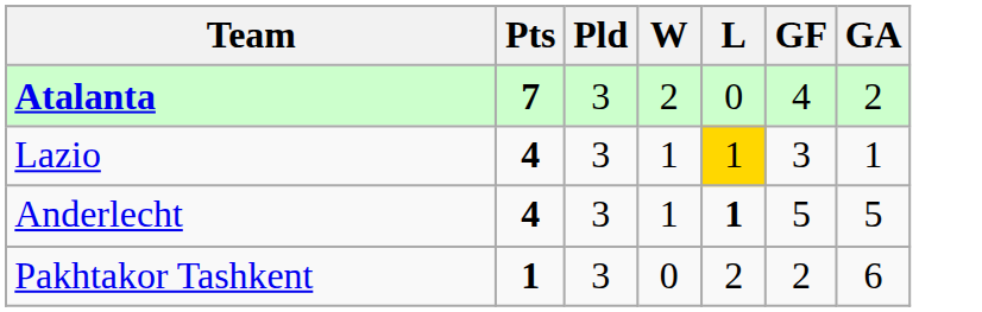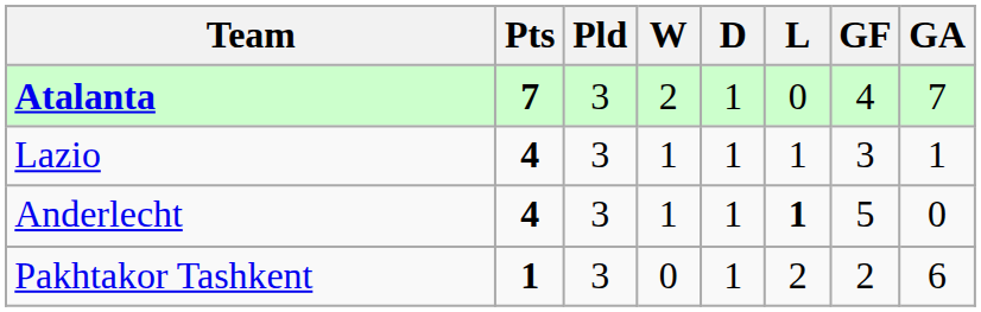+ column: D | 1 | 1 | 1 | 1
Atalanta | GA: 2 -> 7
Lazio | L: gold background -> no background
Anderlecht | GA: 5 -> 0
